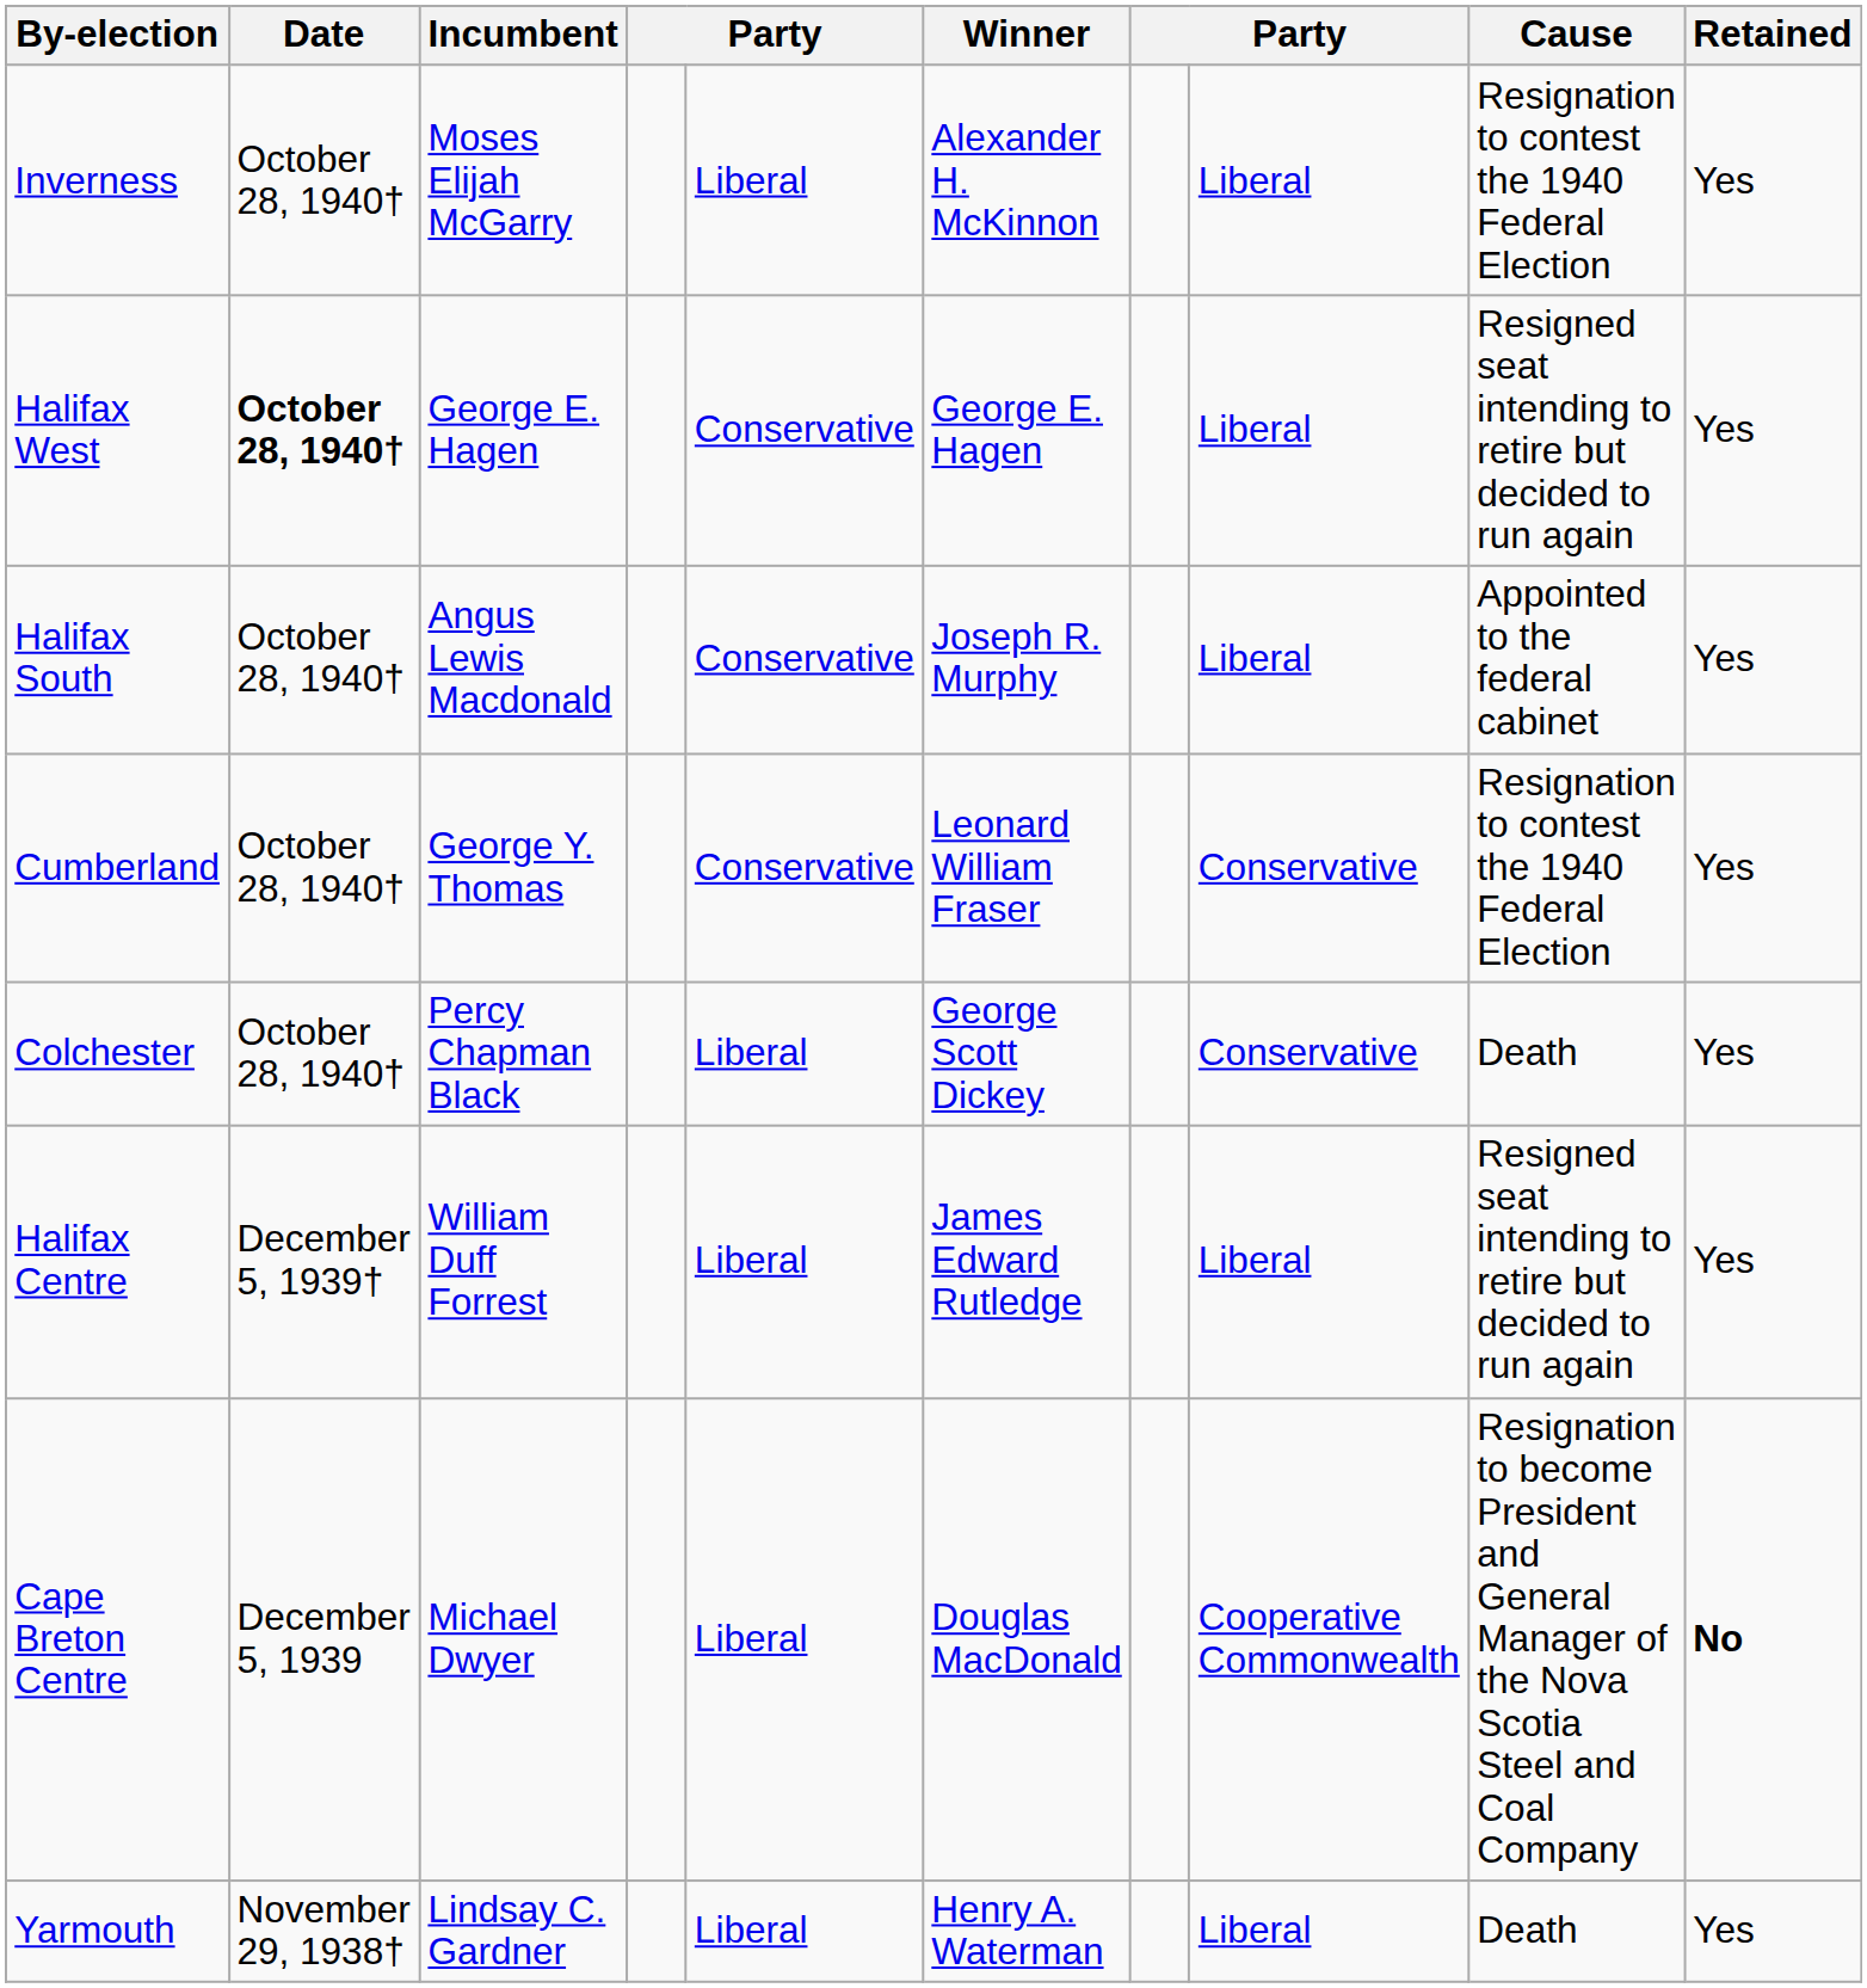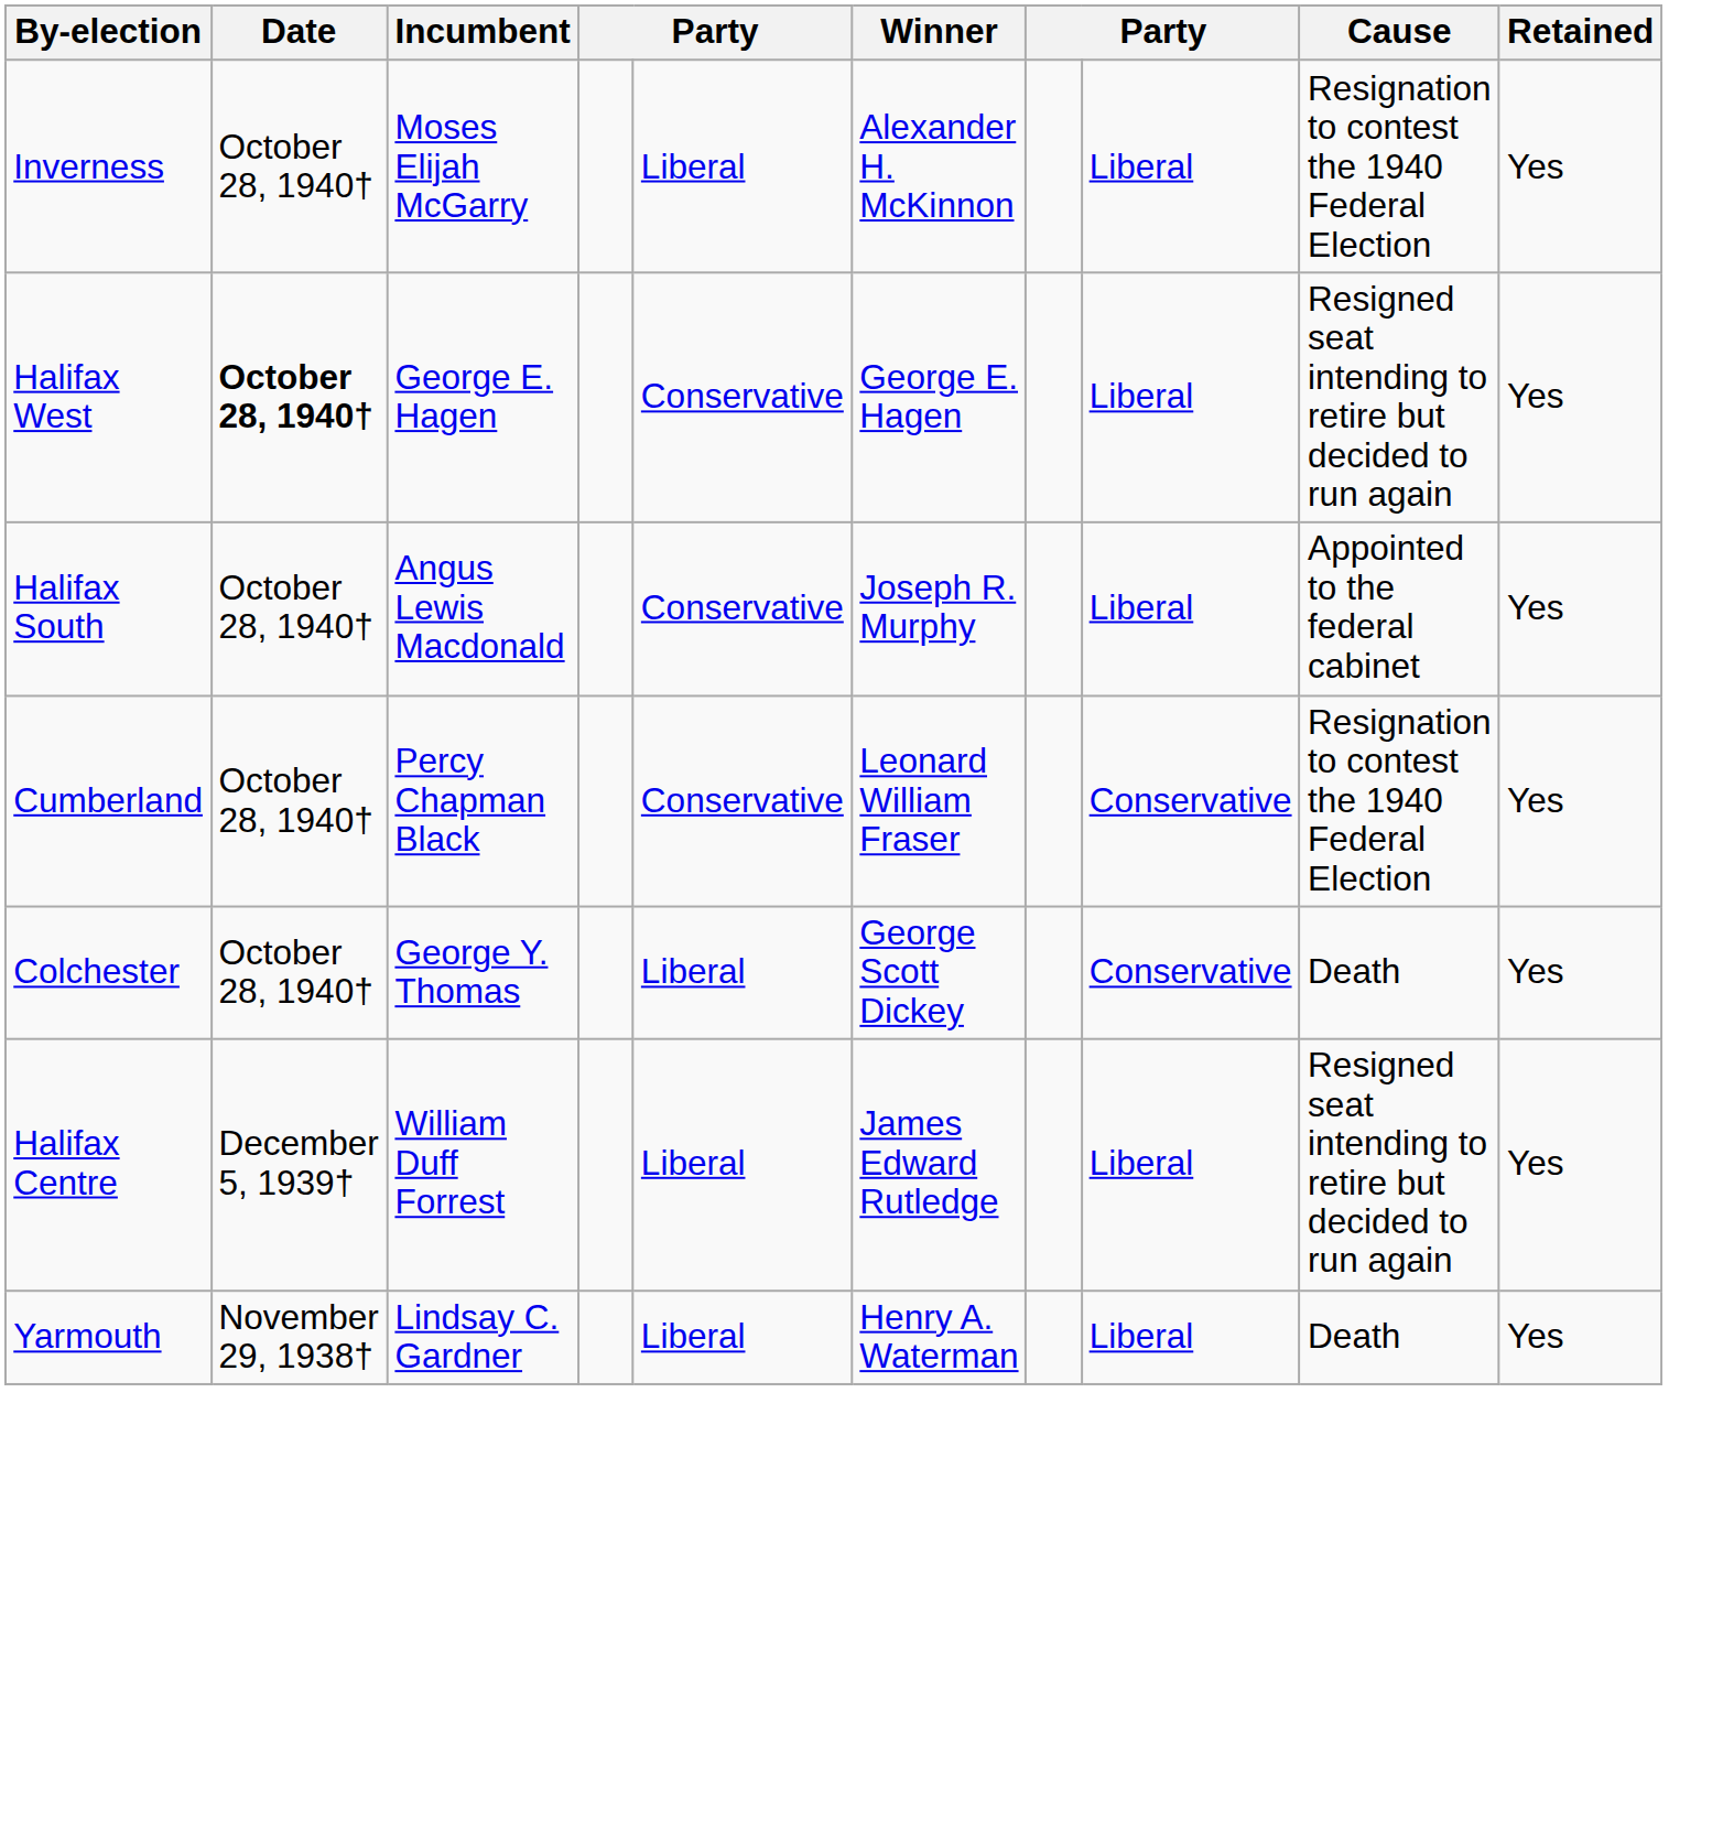Cumberland | Incumbent: George Y. Thomas -> Percy Chapman Black
Colchester | Incumbent: Percy Chapman Black -> George Y. Thomas
- row: Cape Breton Centre | December 5, 1939 | Michael Dwyer | Liberal | Douglas MacDonald | Cooperative Commonwealth | Resignation to become President and General Manager of the Nova Scotia Steel and Coal Company | No
